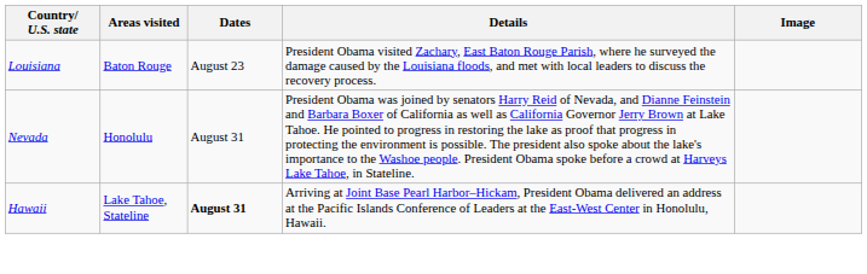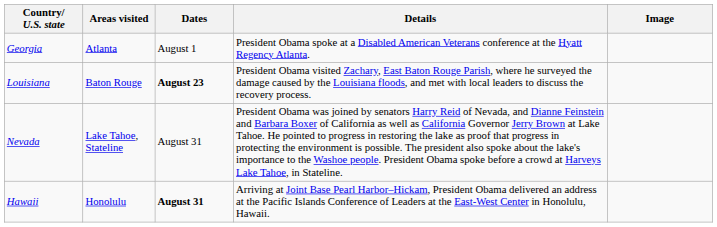+ row: Georgia | Atlanta | August 1 | President Obama spoke at a Disabled American Veterans conference at the Hyatt Regency Atlanta.
Louisiana | Dates: normal -> bold
Nevada | Areas visited: Honolulu -> Lake Tahoe, Stateline
Hawaii | Areas visited: Lake Tahoe, Stateline -> Honolulu
